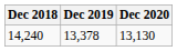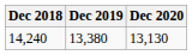14,240 | Dec 2019: 13,378 -> 13,380
